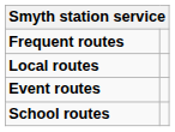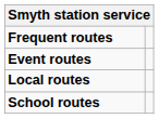rows swapped: Local routes <-> Event routes
